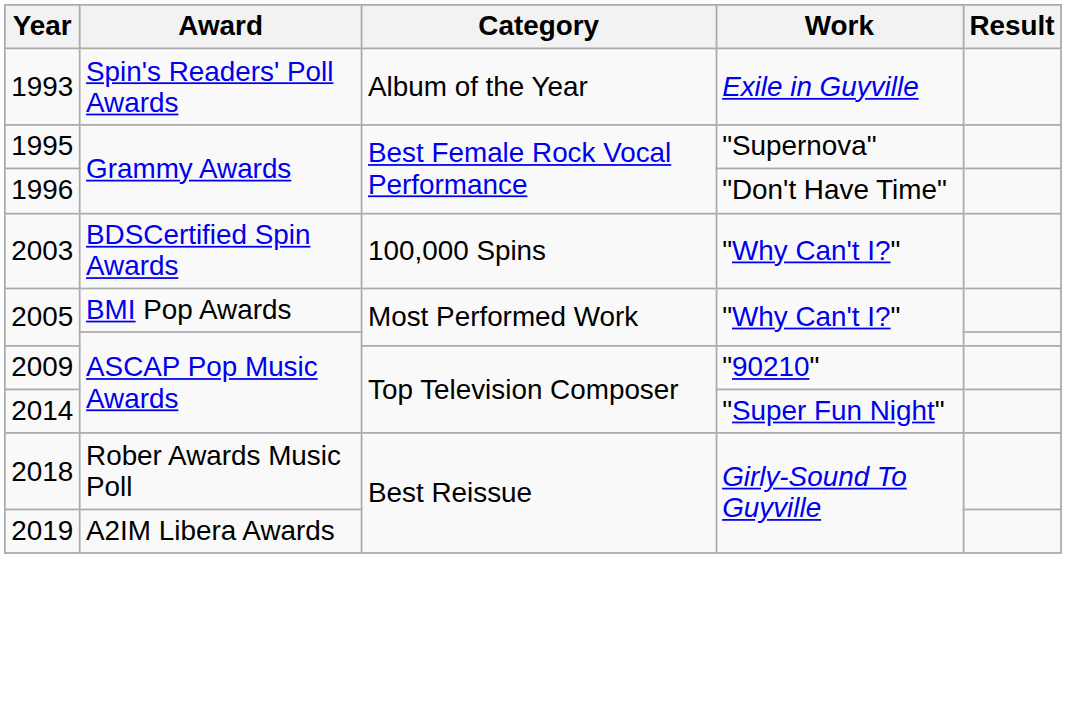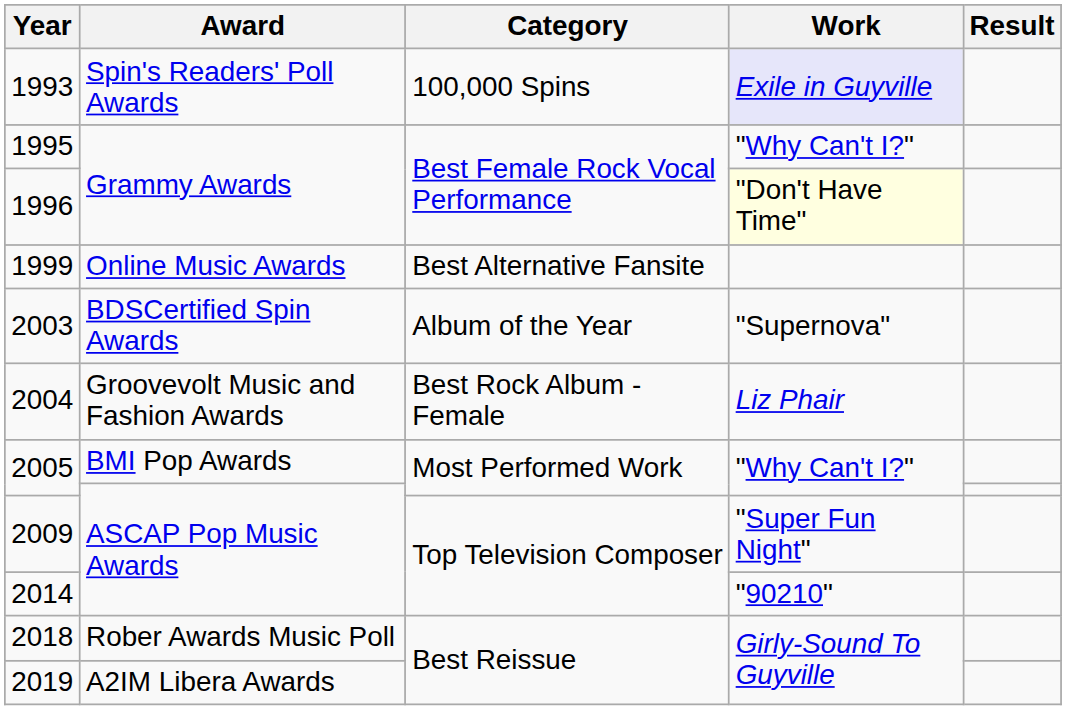1993 | Category: Album of the Year -> 100,000 Spins
1993 | Work: no background -> lavender background
1995 | Work: "Supernova" -> "Why Can't I?"
1996 | Work: no background -> lightyellow background
+ row: 1999 | Online Music Awards | Best Alternative Fansite
2003 | Category: 100,000 Spins -> Album of the Year
2003 | Work: "Why Can't I?" -> "Supernova"
+ row: 2004 | Groovevolt Music and Fashion Awards | Best Rock Album - Female | Liz Phair
2009 | Work: "90210" -> "Super Fun Night"
2014 | Work: "Super Fun Night" -> "90210"
